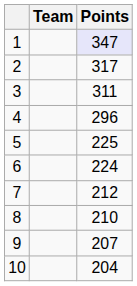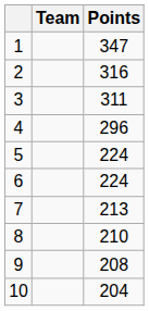1 | Points: lavender background -> no background
2 | Points: 317 -> 316
5 | Points: 225 -> 224
7 | Points: 212 -> 213
9 | Points: 207 -> 208
